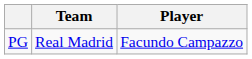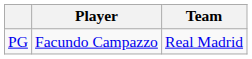columns swapped: Player <-> Team
